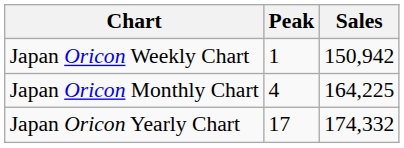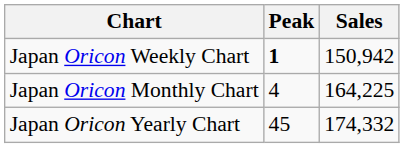Japan Oricon Weekly Chart | Peak: normal -> bold
Japan Oricon Yearly Chart | Peak: 17 -> 45
